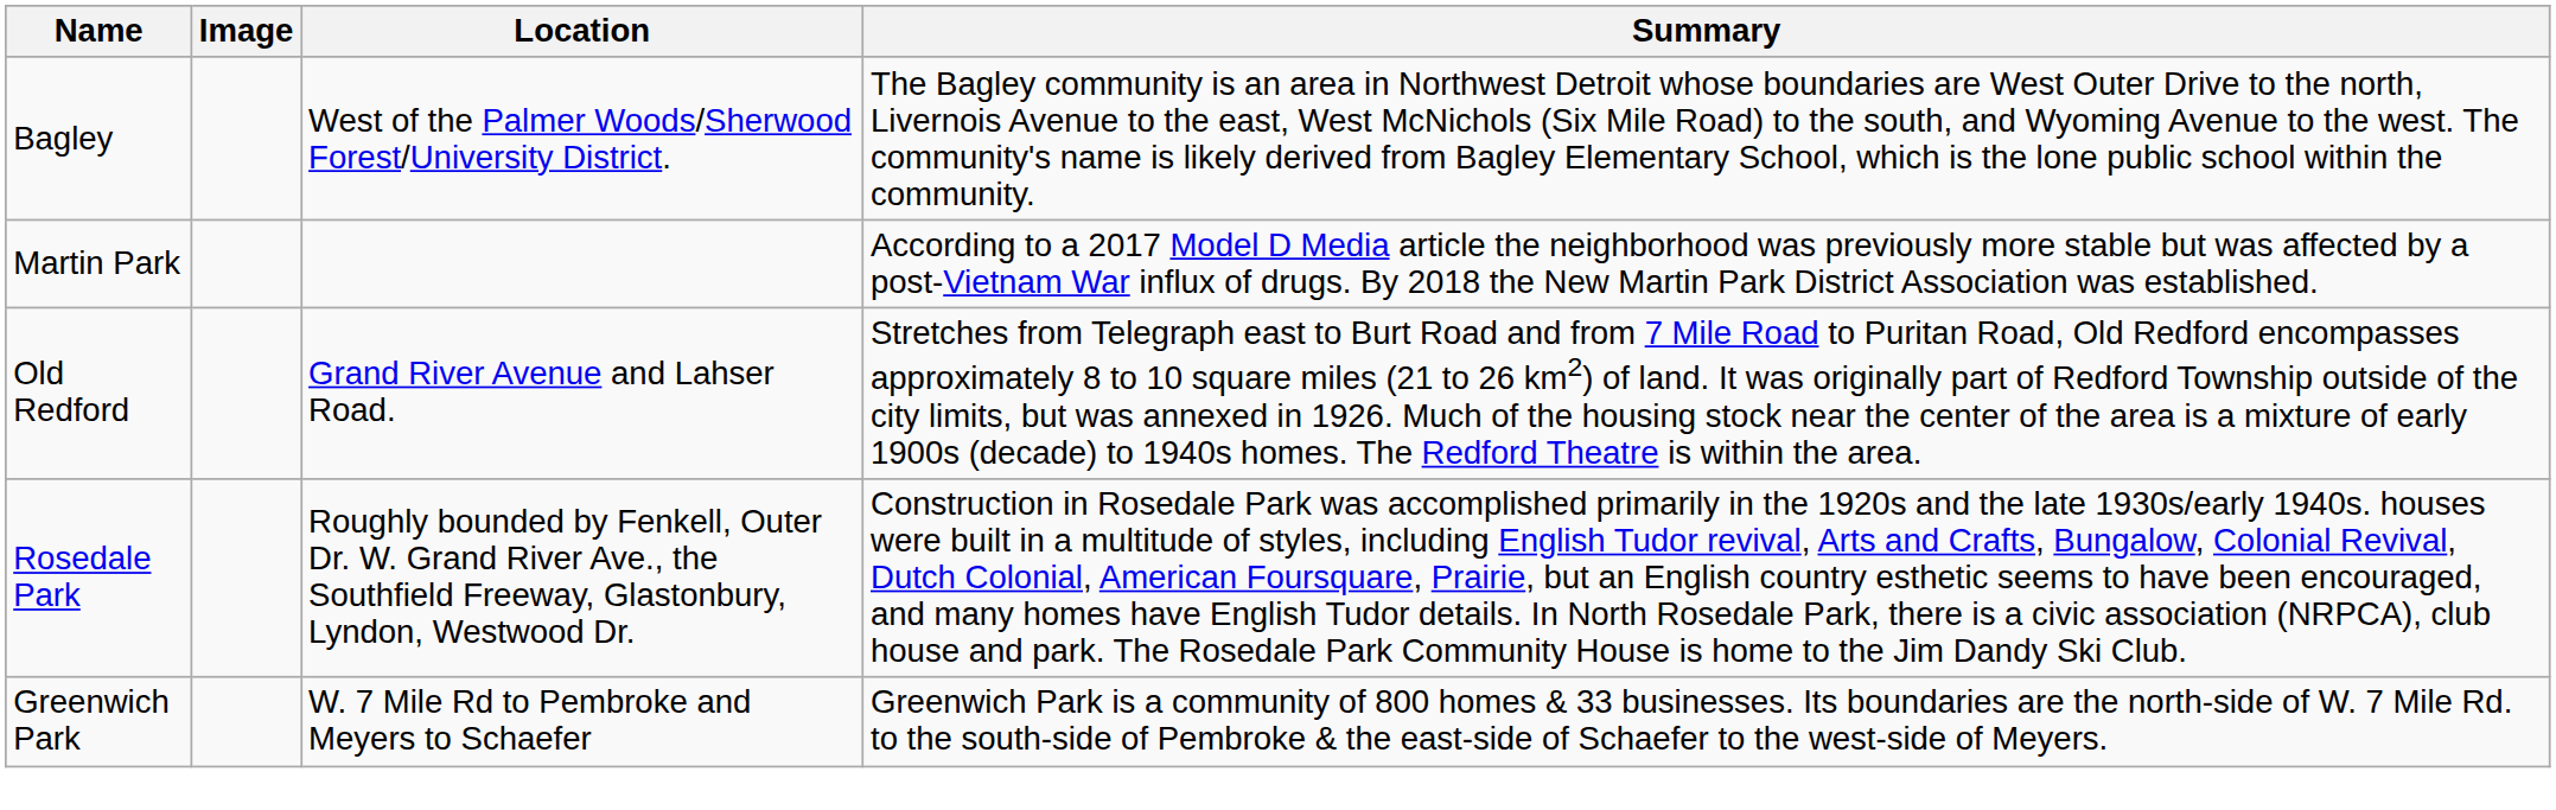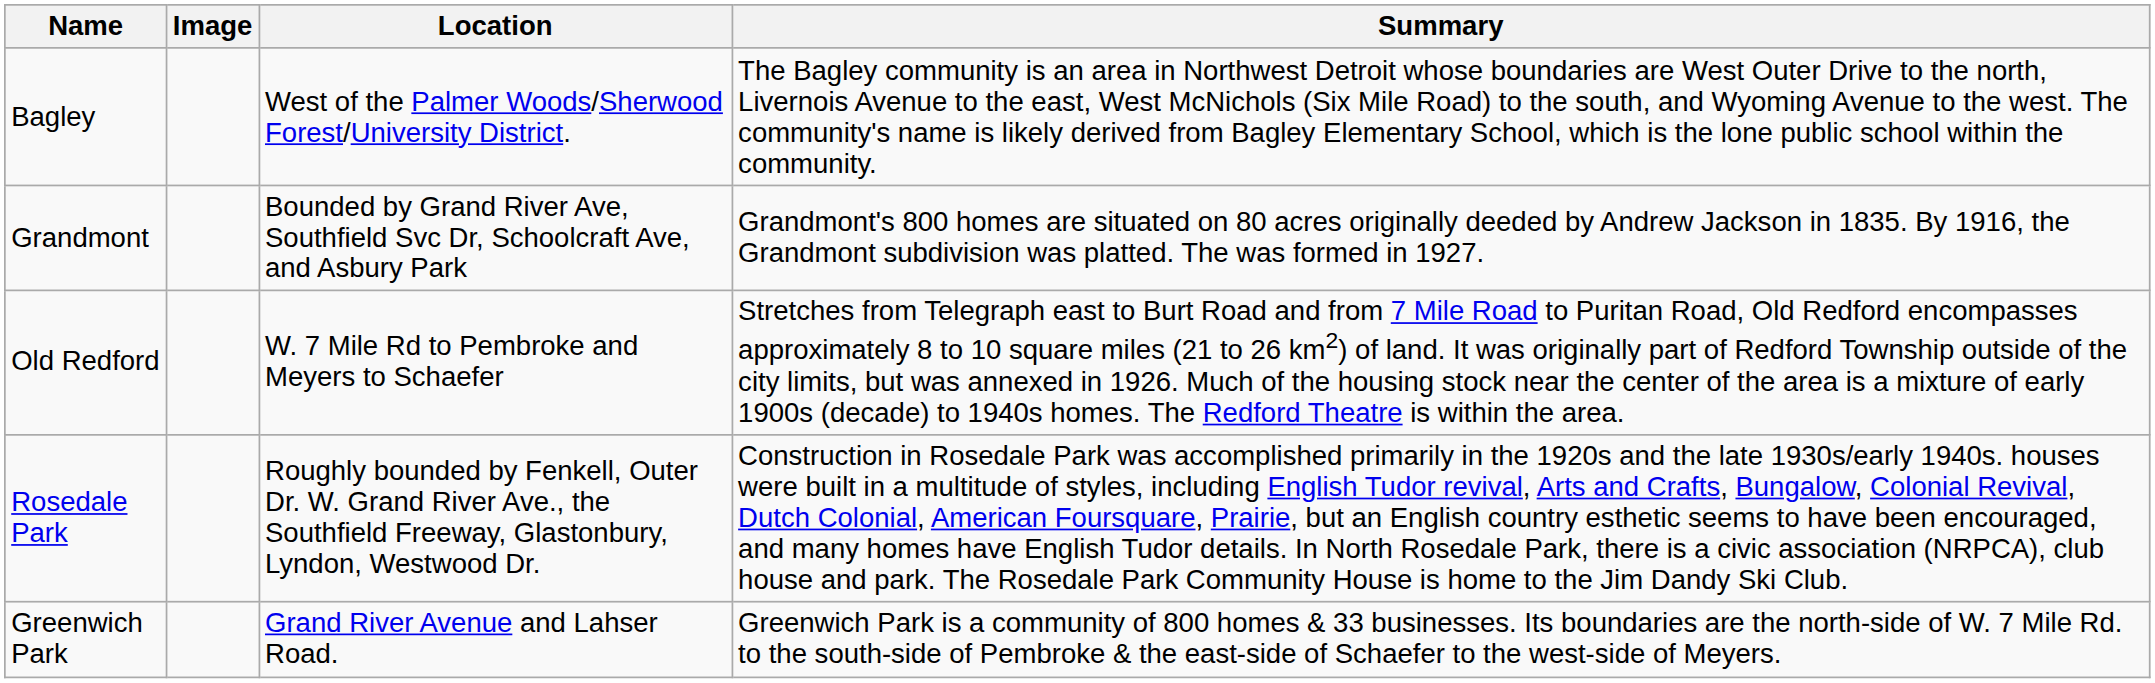+ row: Grandmont | Bounded by Grand River Ave, Southfield Svc Dr, Schoolcraft Ave, and Asbury Park | Grandmont's 800 homes are situated on 80 acres originally deeded by Andrew Jackson in 1835. By 1916, the Grandmont subdivision was platted. The was formed in 1927.
- row: Martin Park | According to a 2017 Model D Media article the neighborhood was previously more stable but was affected by a post-Vietnam War influx of drugs. By 2018 the New Martin Park District Association was established.
Old Redford | Location: Grand River Avenue and Lahser Road. -> W. 7 Mile Rd to Pembroke and Meyers to Schaefer
Greenwich Park | Location: W. 7 Mile Rd to Pembroke and Meyers to Schaefer -> Grand River Avenue and Lahser Road.
